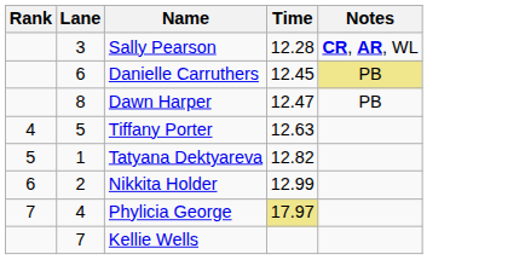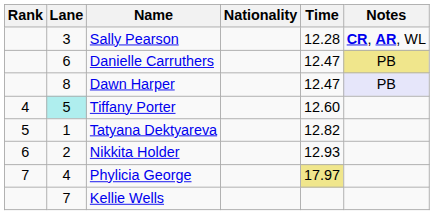+ column: Nationality
Danielle Carruthers | Time: 12.45 -> 12.47
Dawn Harper | Notes: no background -> lavender background
Tiffany Porter | Lane: no background -> paleturquoise background
Tiffany Porter | Time: 12.63 -> 12.60
Nikkita Holder | Time: 12.99 -> 12.93
